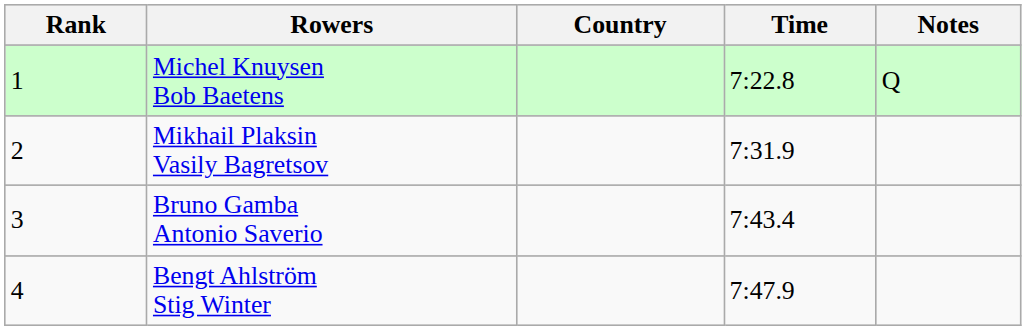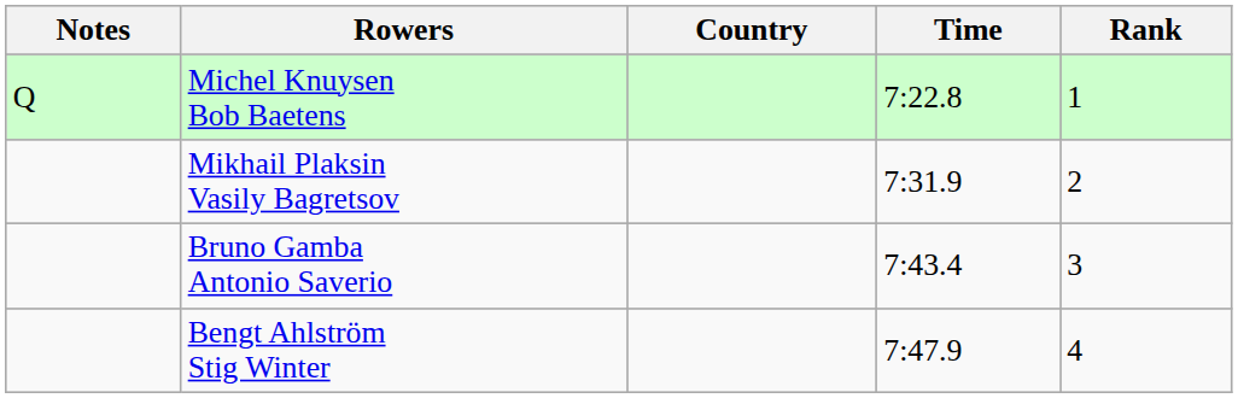columns swapped: Rank <-> Notes
